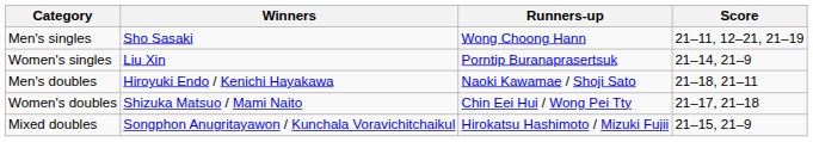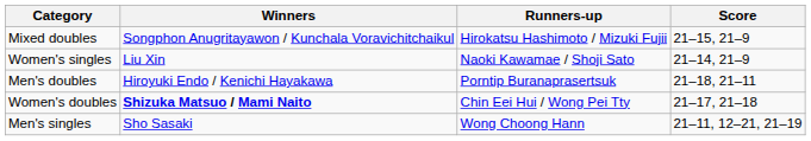rows swapped: Men's singles <-> Mixed doubles
Women's singles | Runners-up: Porntip Buranaprasertsuk -> Naoki Kawamae / Shoji Sato
Men's doubles | Runners-up: Naoki Kawamae / Shoji Sato -> Porntip Buranaprasertsuk
Women's doubles | Winners: normal -> bold
